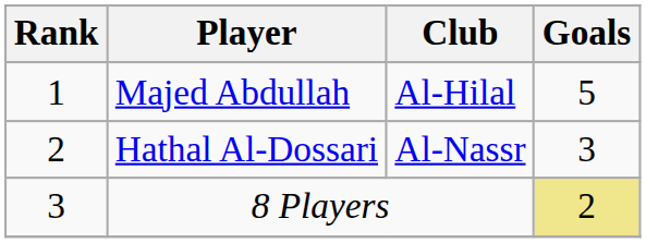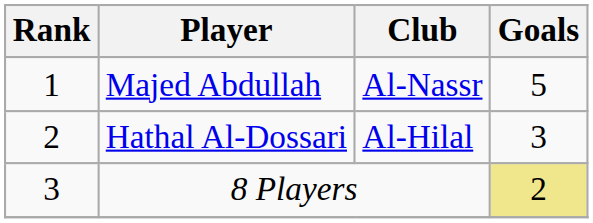Majed Abdullah | Club: Al-Hilal -> Al-Nassr
Hathal Al-Dossari | Club: Al-Nassr -> Al-Hilal
